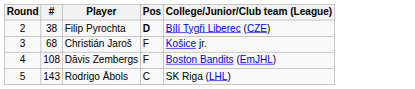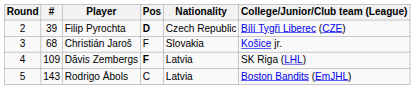+ column: Nationality | Czech Republic | Slovakia | Latvia | Latvia
Filip Pyrochta | #: 38 -> 39
Dāvis Zembergs | #: 108 -> 109
Dāvis Zembergs | Pos: normal -> bold
Dāvis Zembergs | College/Junior/Club team (League): Boston Bandits (EmJHL) -> SK Riga (LHL)
Rodrigo Ābols | College/Junior/Club team (League): SK Riga (LHL) -> Boston Bandits (EmJHL)
